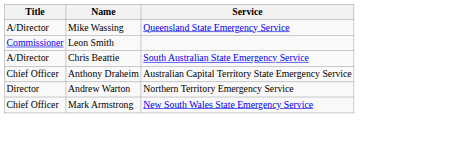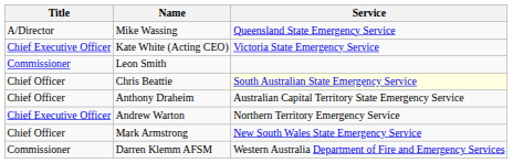+ row: Chief Executive Officer | Kate White (Acting CEO) | Victoria State Emergency Service
Chris Beattie | Title: A/Director -> Chief Officer
Chris Beattie | Service: no background -> lightyellow background
Andrew Warton | Title: Director -> Chief Executive Officer
+ row: Commissioner | Darren Klemm AFSM | Western Australia Department of Fire and Emergency Services
